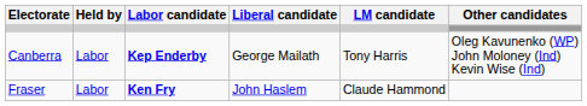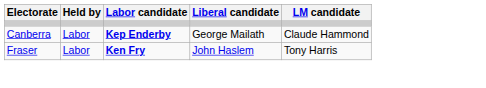- column: Other candidates | Oleg Kavunenko (WP) John Moloney (Ind) Kevin Wise (Ind)
Canberra | LM candidate: Tony Harris -> Claude Hammond
Fraser | LM candidate: Claude Hammond -> Tony Harris
